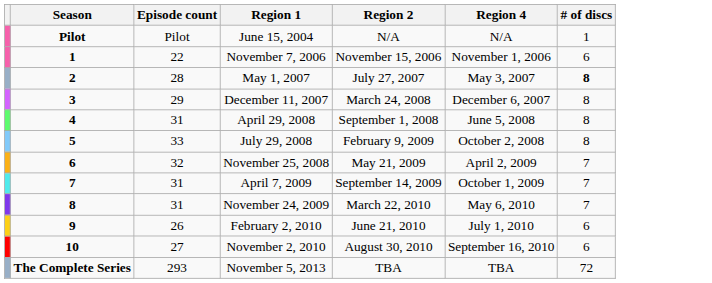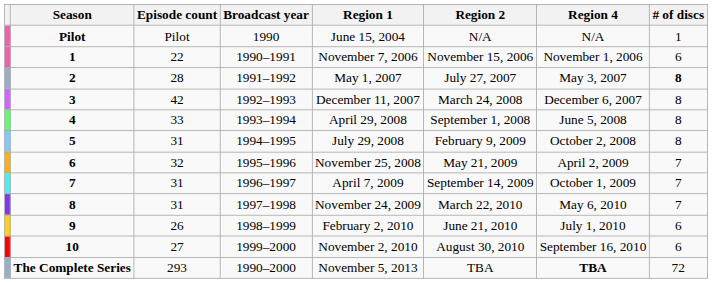+ column: Broadcast year | 1990 | 1990–1991 | 1991–1992 | 1992–1993 | 1993–1994 | 1994–1995 | 1995–1996 | 1996–1997 | 1997–1998 | 1998–1999 | 1999–2000 | 1990–2000
3 | Episode count: 29 -> 42
4 | Episode count: 31 -> 33
5 | Episode count: 33 -> 31
The Complete Series | Region 4: normal -> bold
